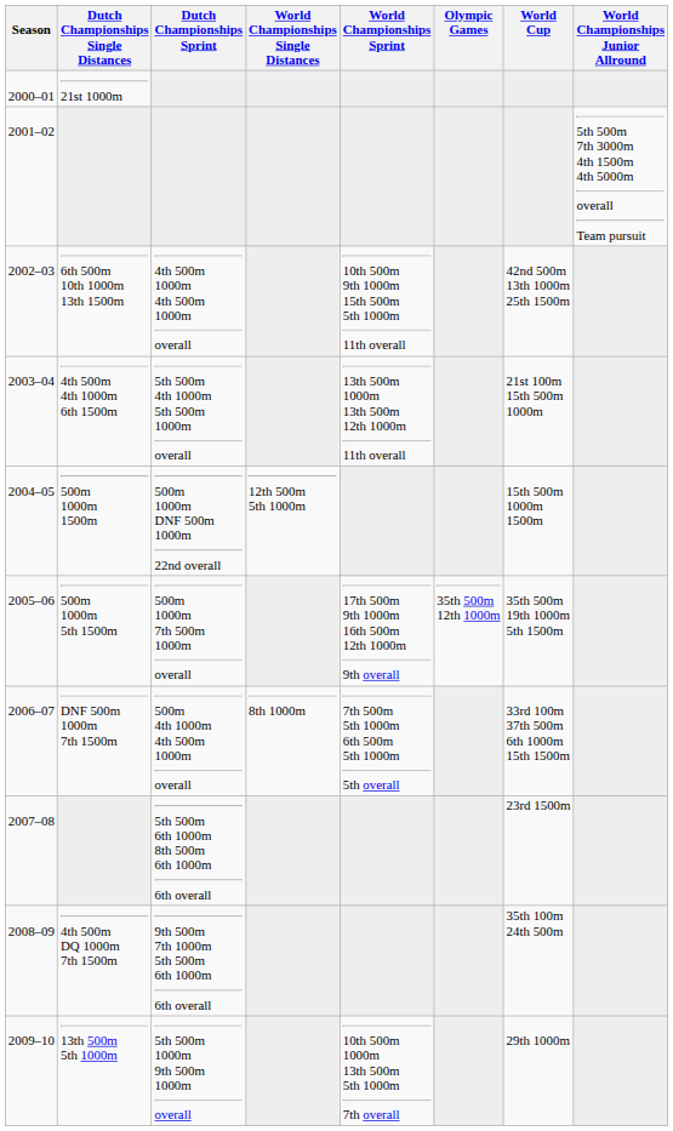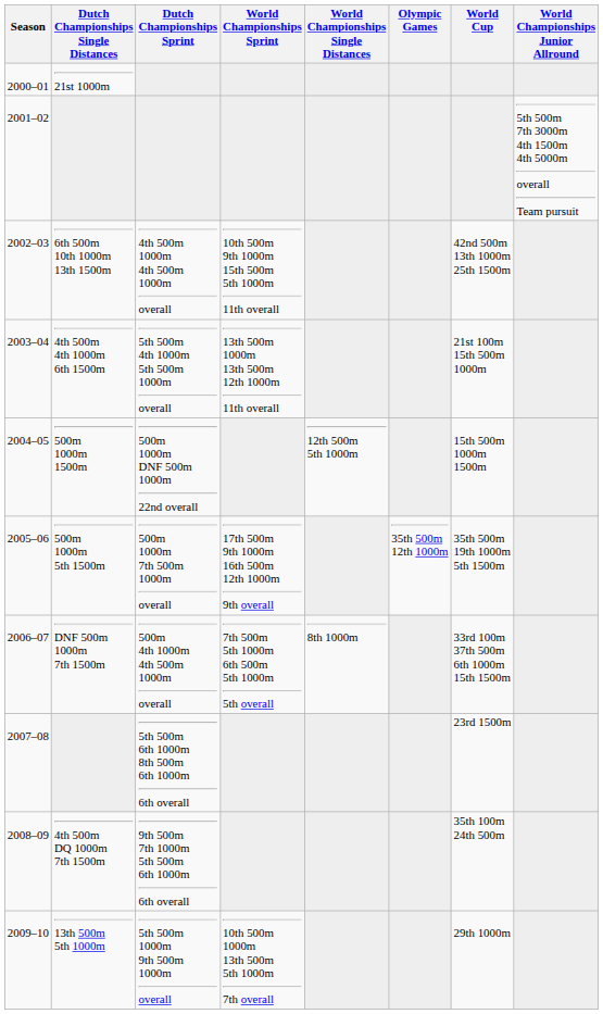columns swapped: World Championships Sprint <-> World Championships Single Distances
